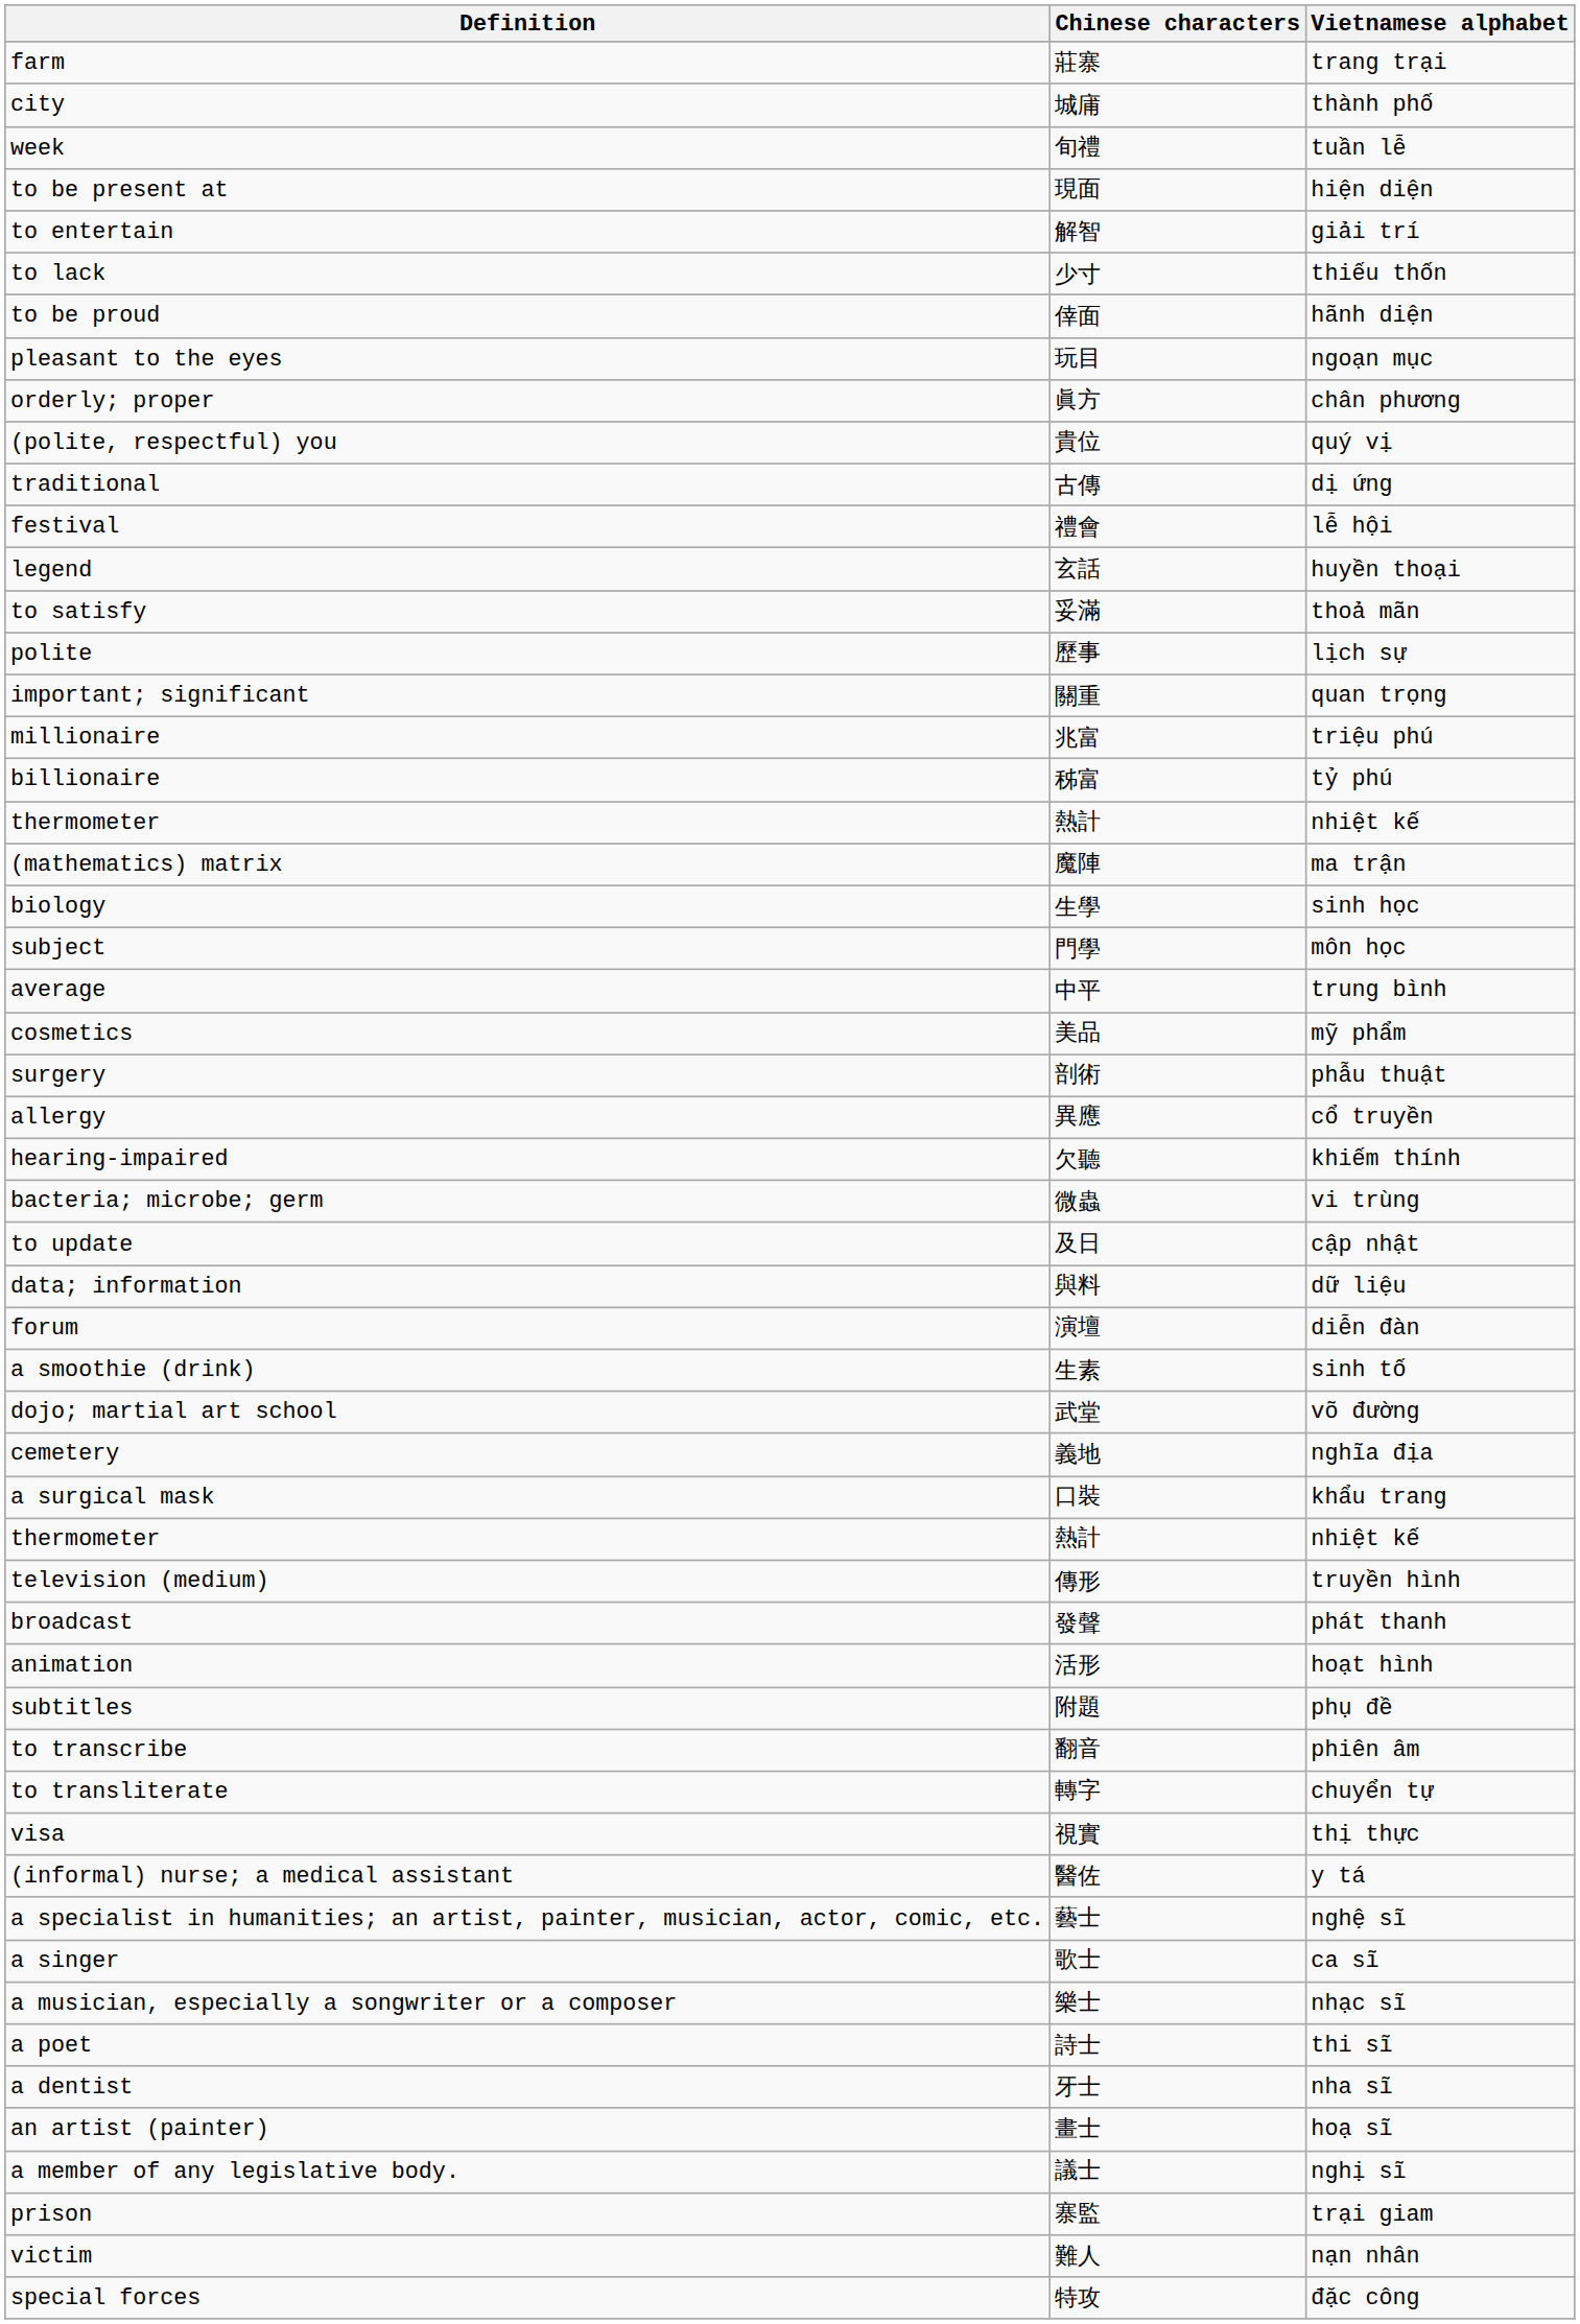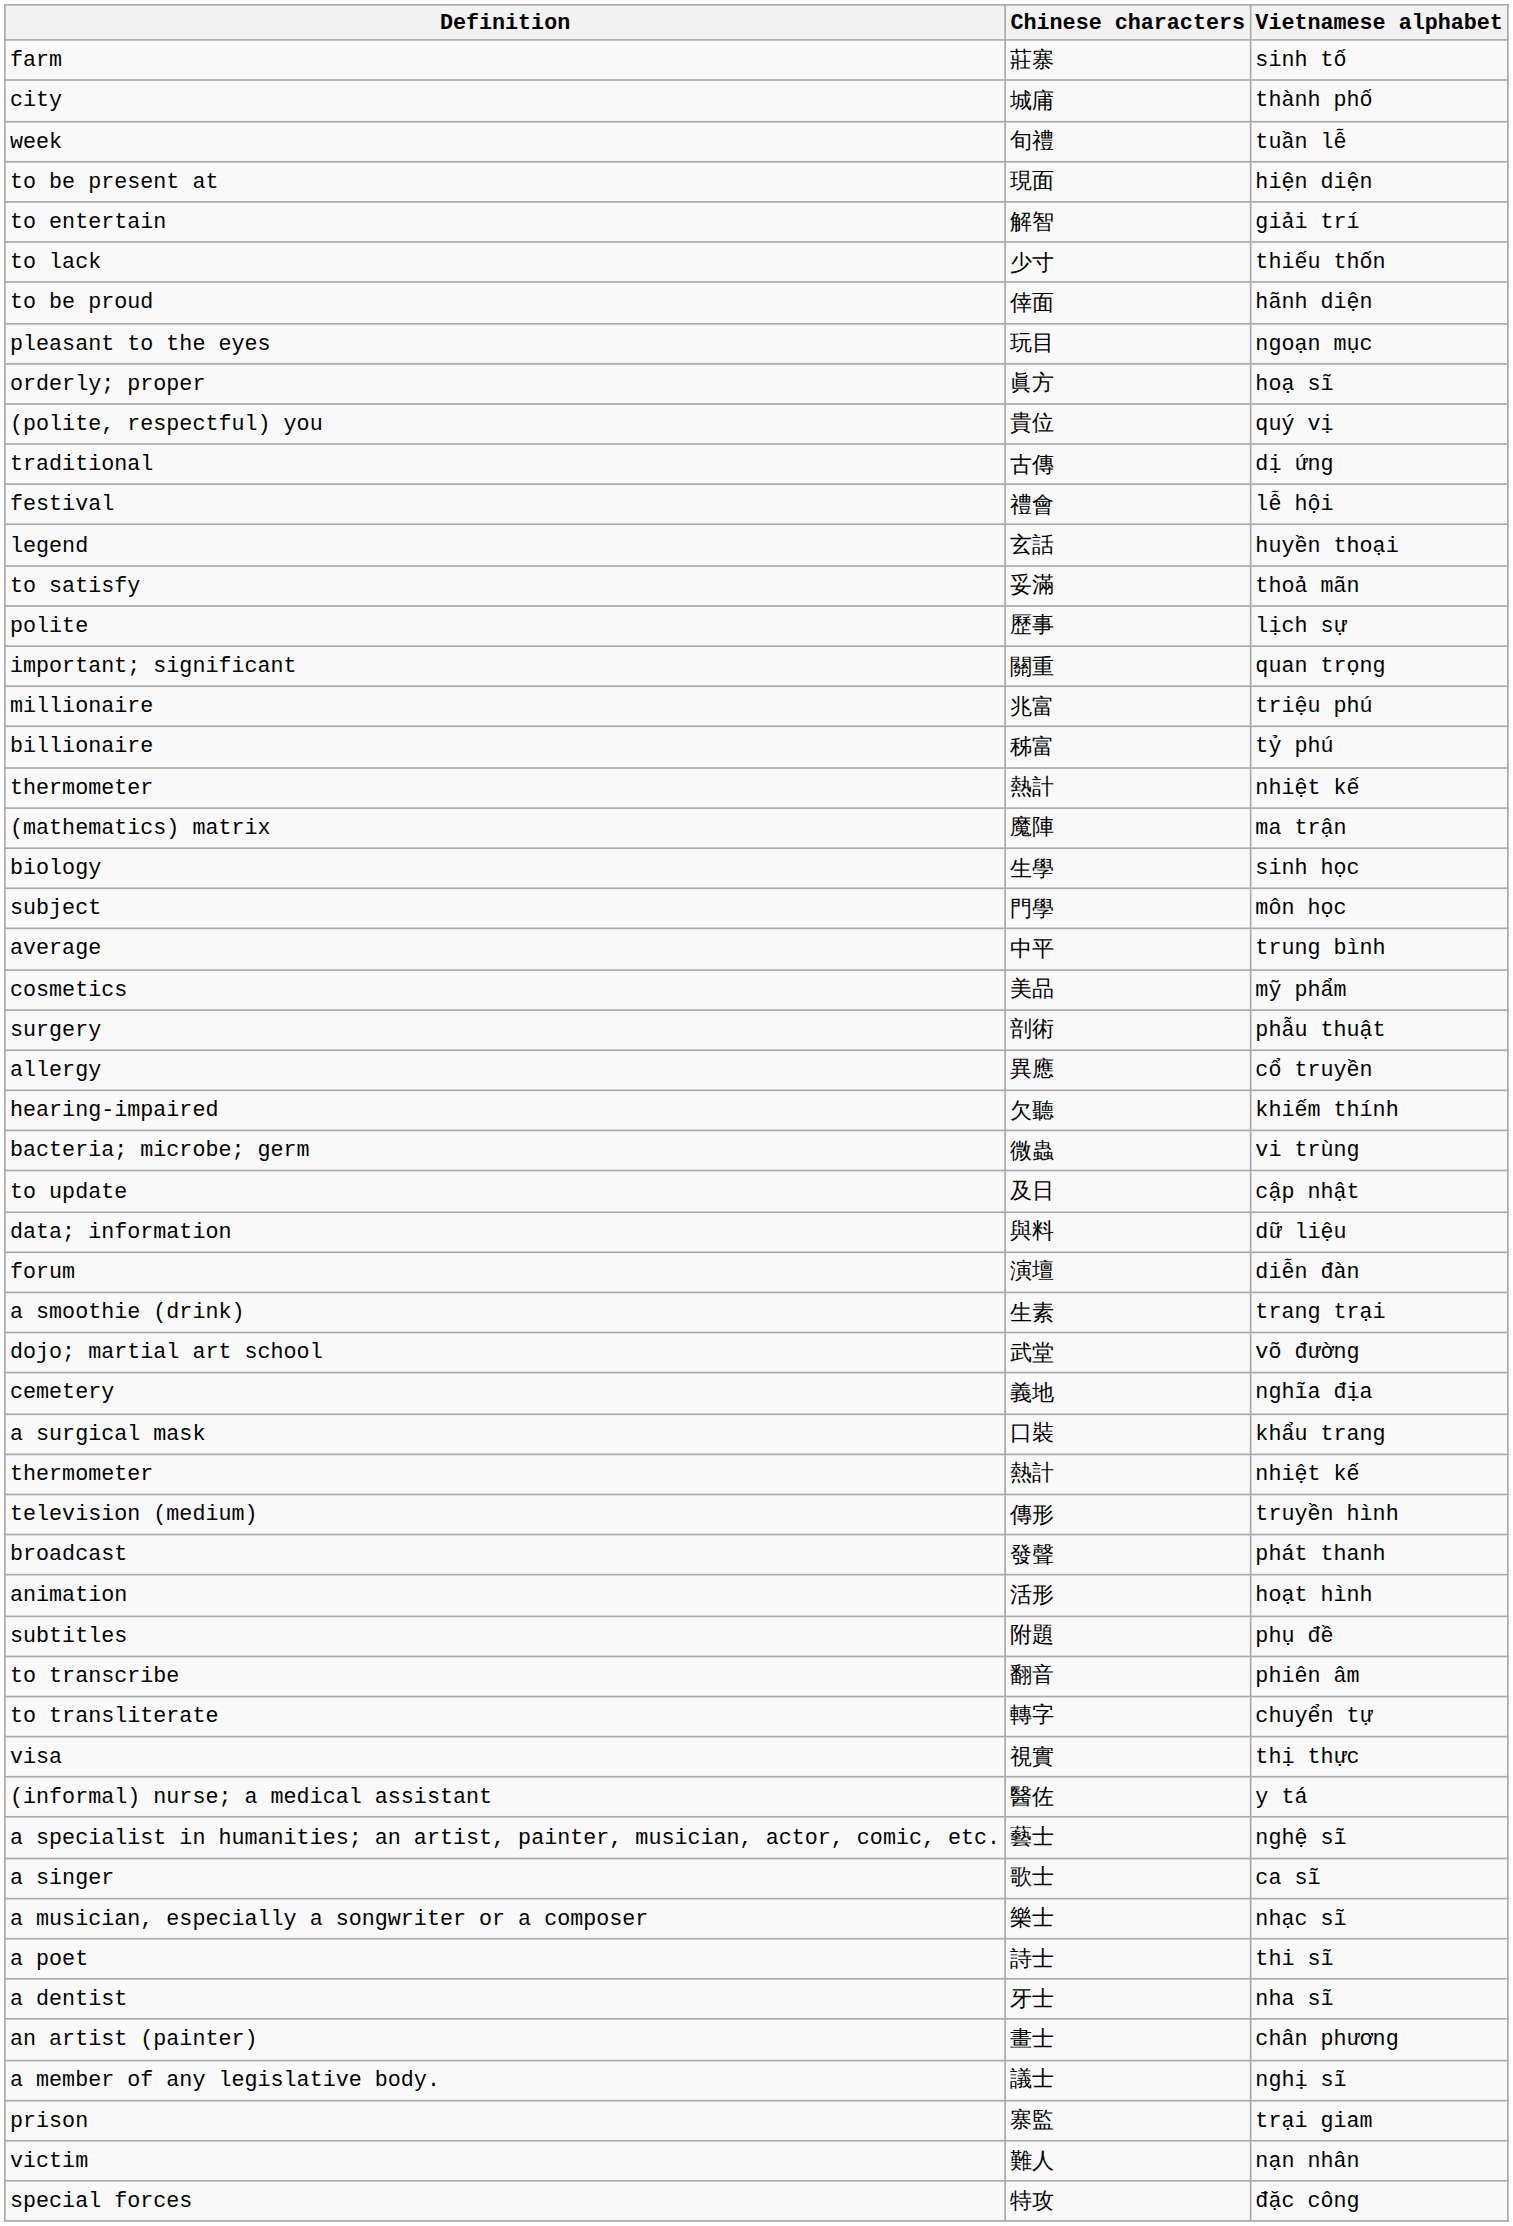farm | Vietnamese alphabet: trang trại -> sinh tố
orderly; proper | Vietnamese alphabet: chân phương -> hoạ sĩ
a smoothie (drink) | Vietnamese alphabet: sinh tố -> trang trại
an artist (painter) | Vietnamese alphabet: hoạ sĩ -> chân phương
